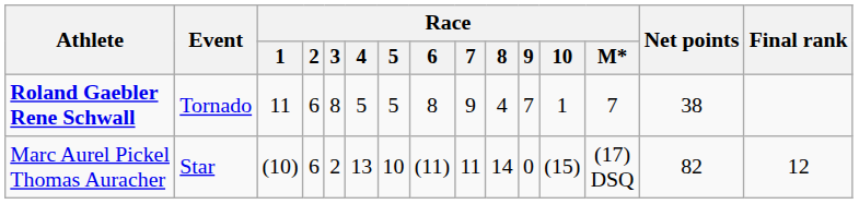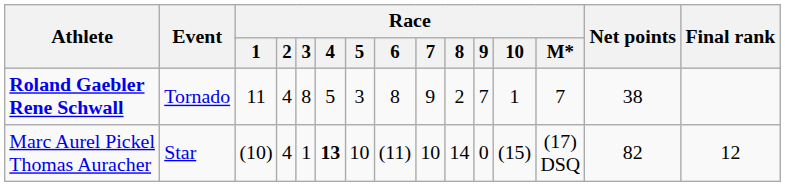Roland Gaebler Rene Schwall | Race / 2: 6 -> 4
Roland Gaebler Rene Schwall | Race / 5: 5 -> 3
Roland Gaebler Rene Schwall | Race / 8: 4 -> 2
Marc Aurel Pickel Thomas Auracher | Race / 2: 6 -> 4
Marc Aurel Pickel Thomas Auracher | Race / 3: 2 -> 1
Marc Aurel Pickel Thomas Auracher | Race / 4: normal -> bold
Marc Aurel Pickel Thomas Auracher | Race / 7: 11 -> 10
